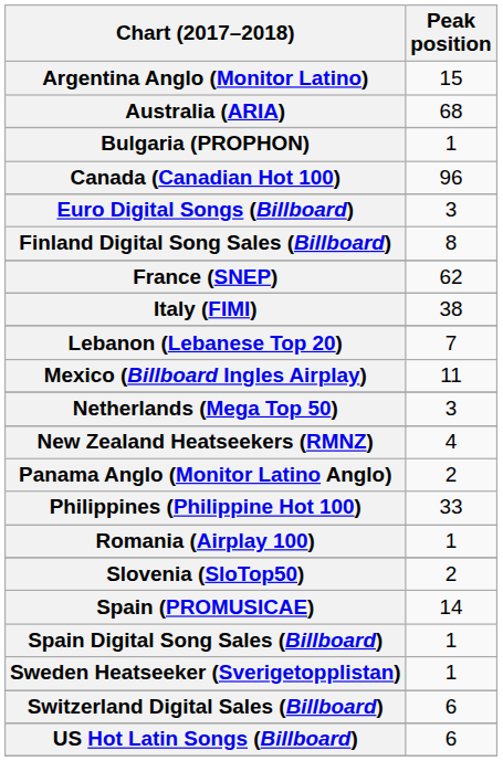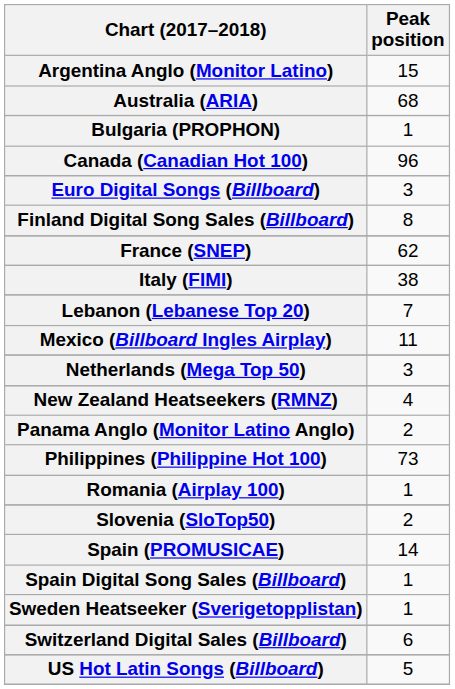Philippines (Philippine Hot 100) | Peak position: 33 -> 73
US Hot Latin Songs (Billboard) | Peak position: 6 -> 5
